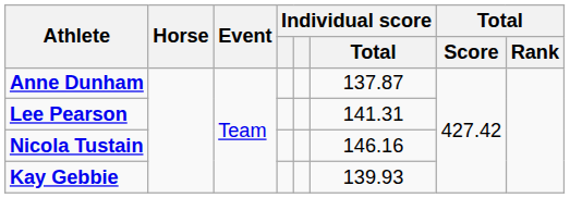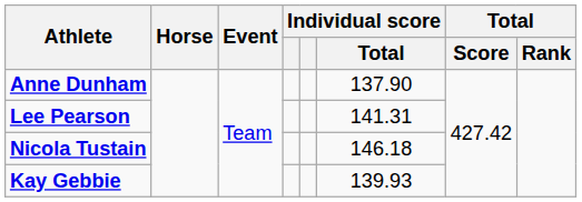Anne Dunham | Individual score / Total: 137.87 -> 137.90
Nicola Tustain | Individual score / Total: 146.16 -> 146.18
